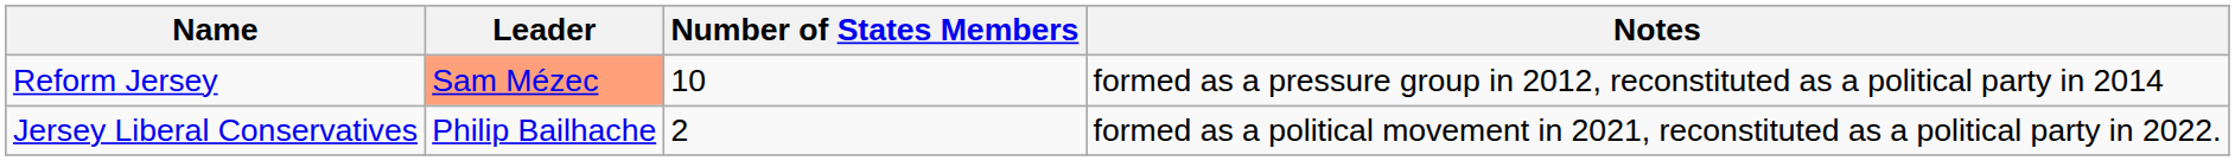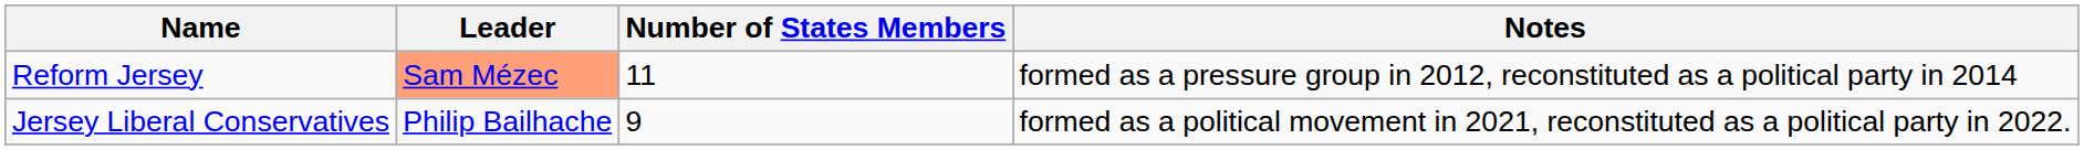Reform Jersey | Number of States Members: 10 -> 11
Jersey Liberal Conservatives | Number of States Members: 2 -> 9
